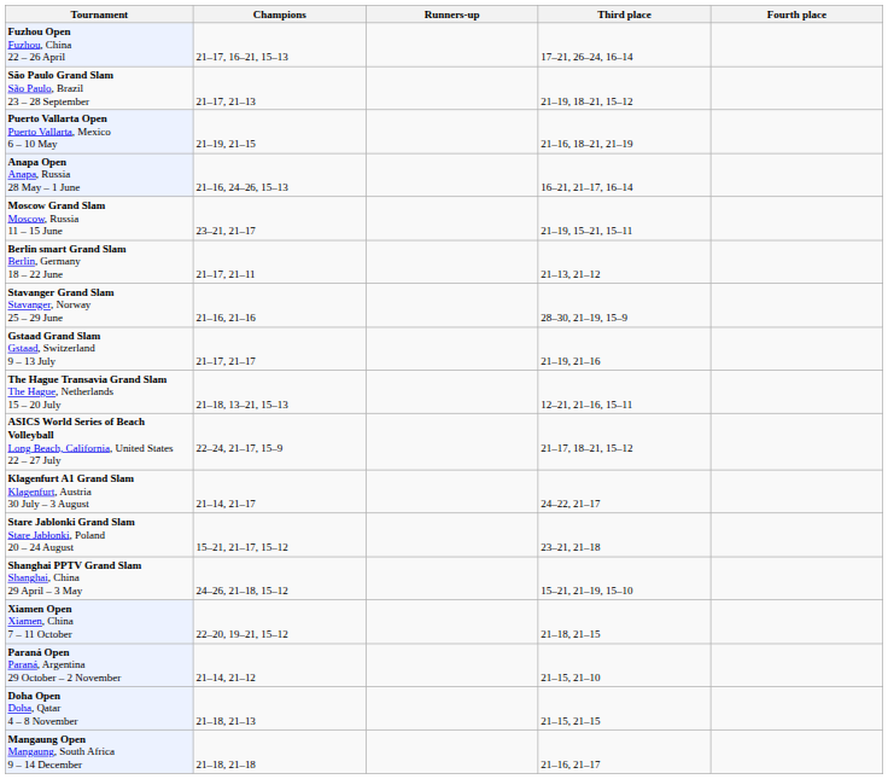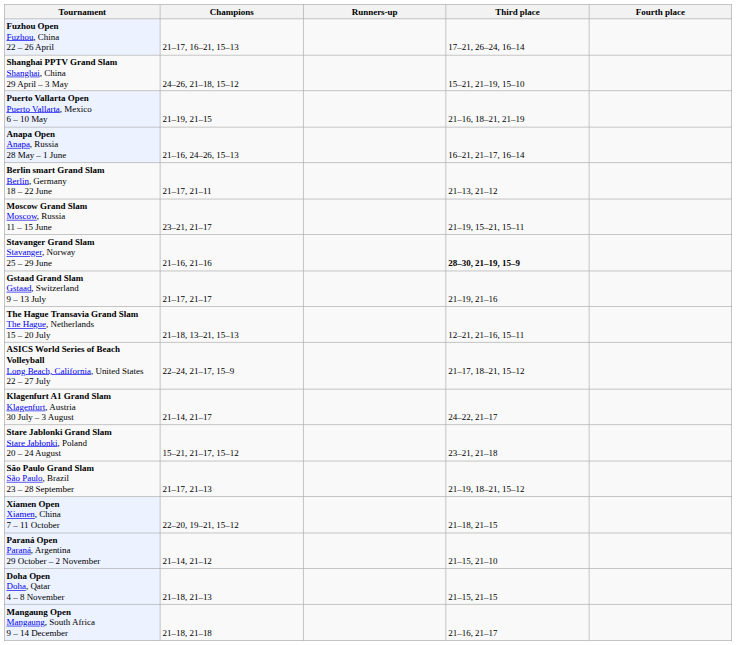rows swapped: Shanghai PPTV Grand Slam Shanghai, China 29 April – 3 May <-> São Paulo Grand Slam São Paulo, Brazil 23 – 28 September
rows swapped: Moscow Grand Slam Moscow, Russia 11 – 15 June <-> Berlin smart Grand Slam Berlin, Germany 18 – 22 June
Stavanger Grand Slam Stavanger, Norway 25 – 29 June | Third place: normal -> bold
